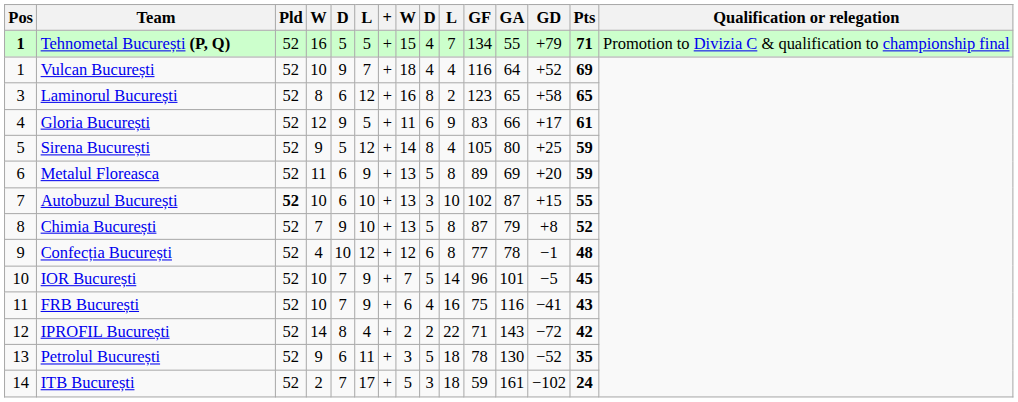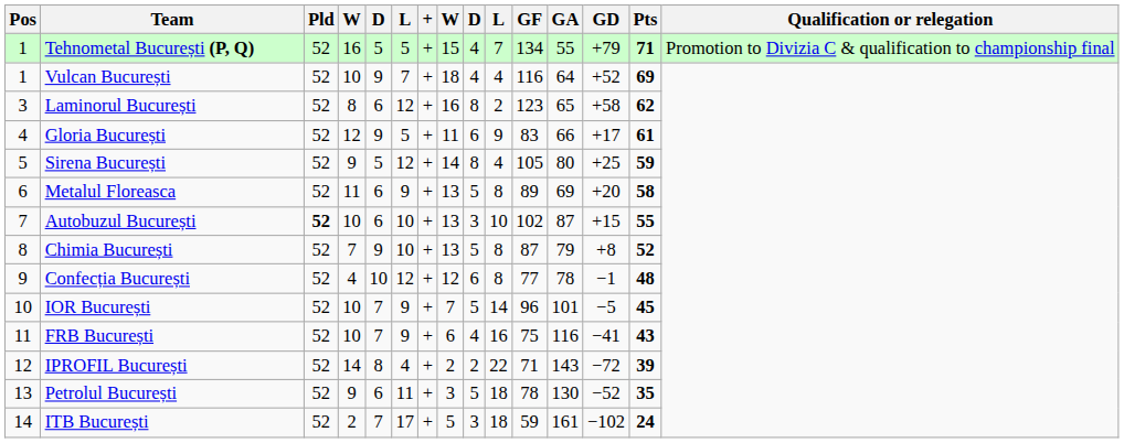Tehnometal București (P, Q) | Pos: bold -> normal
Laminorul București | Pts: 65 -> 62
Metalul Floreasca | Pts: 59 -> 58
IPROFIL București | Pts: 42 -> 39
